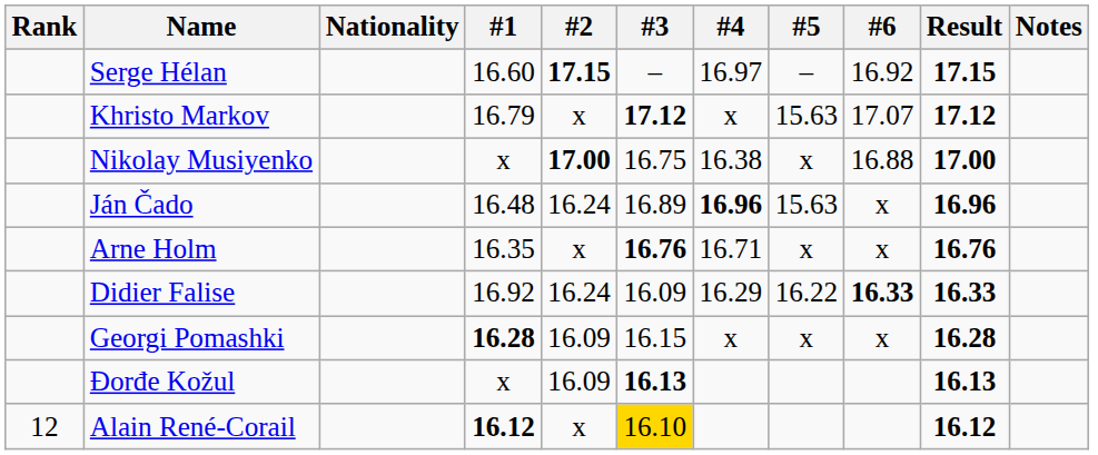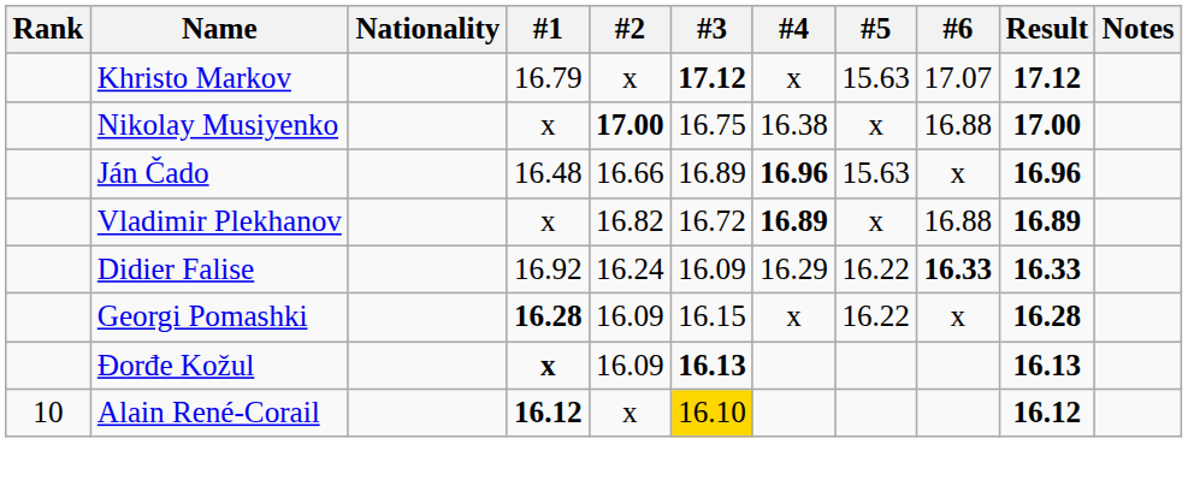- row: Serge Hélan | 16.60 | 17.15 | – | 16.97 | – | 16.92 | 17.15
Ján Čado | #2: 16.24 -> 16.66
+ row: Vladimir Plekhanov | x | 16.82 | 16.72 | 16.89 | x | 16.88 | 16.89
- row: Arne Holm | 16.35 | x | 16.76 | 16.71 | x | x | 16.76
Georgi Pomashki | #5: x -> 16.22
Đorđe Kožul | #1: normal -> bold
Alain René-Corail | Rank: 12 -> 10
